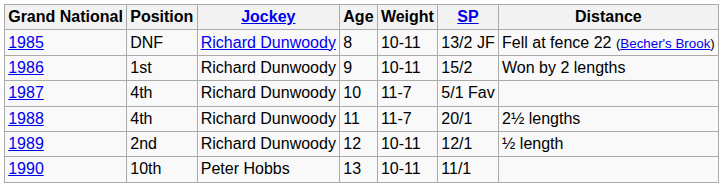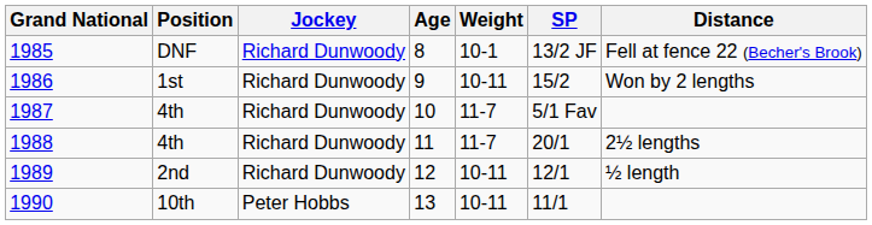1985 | Weight: 10-11 -> 10-1
